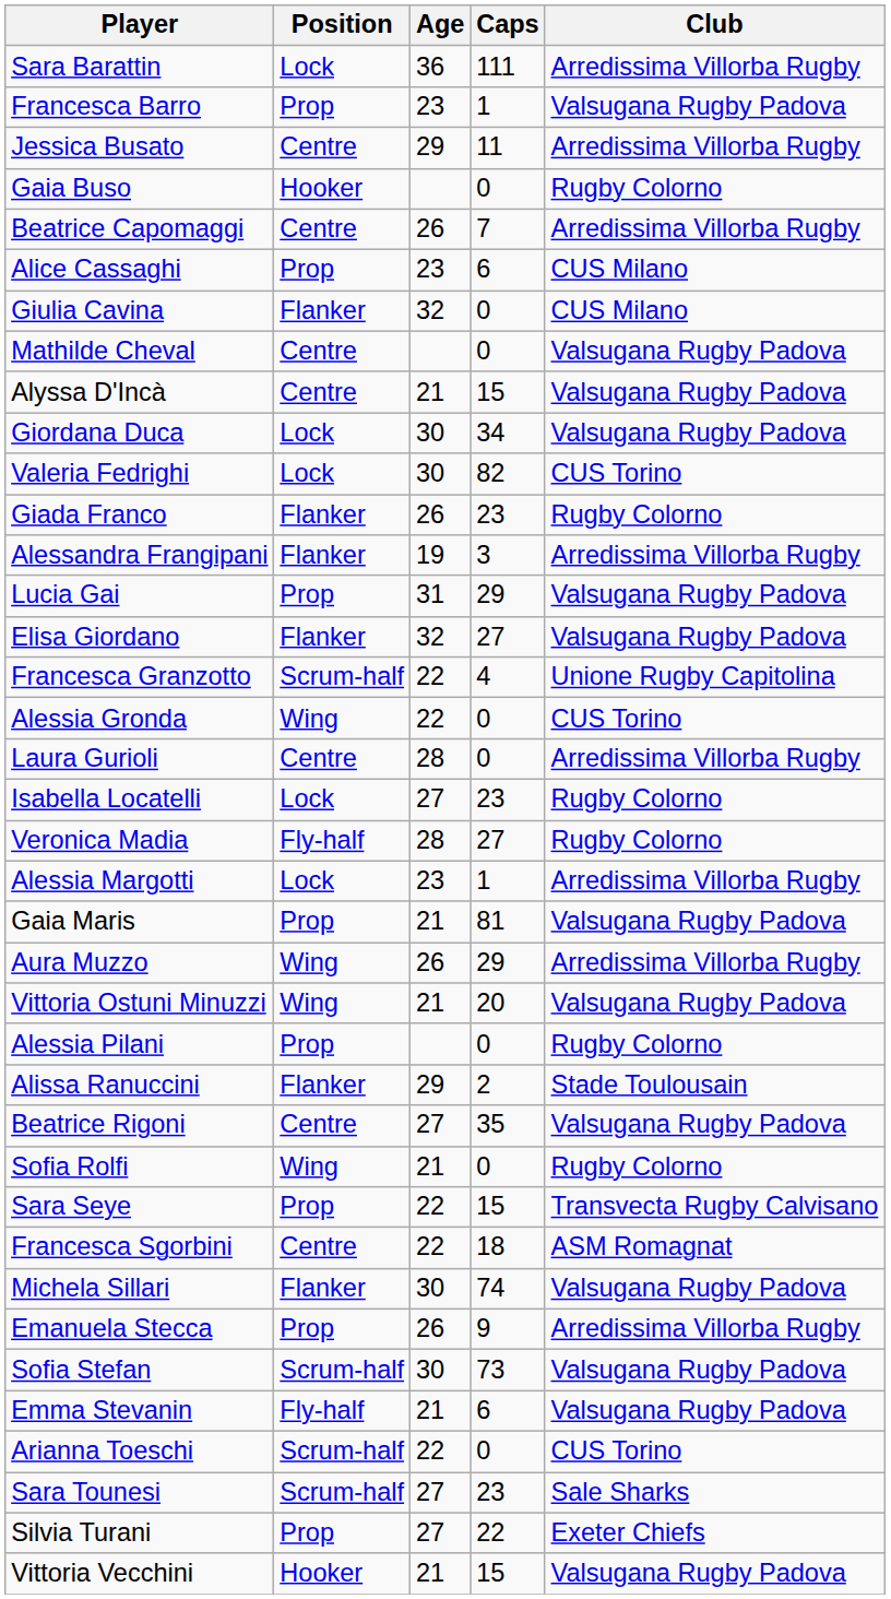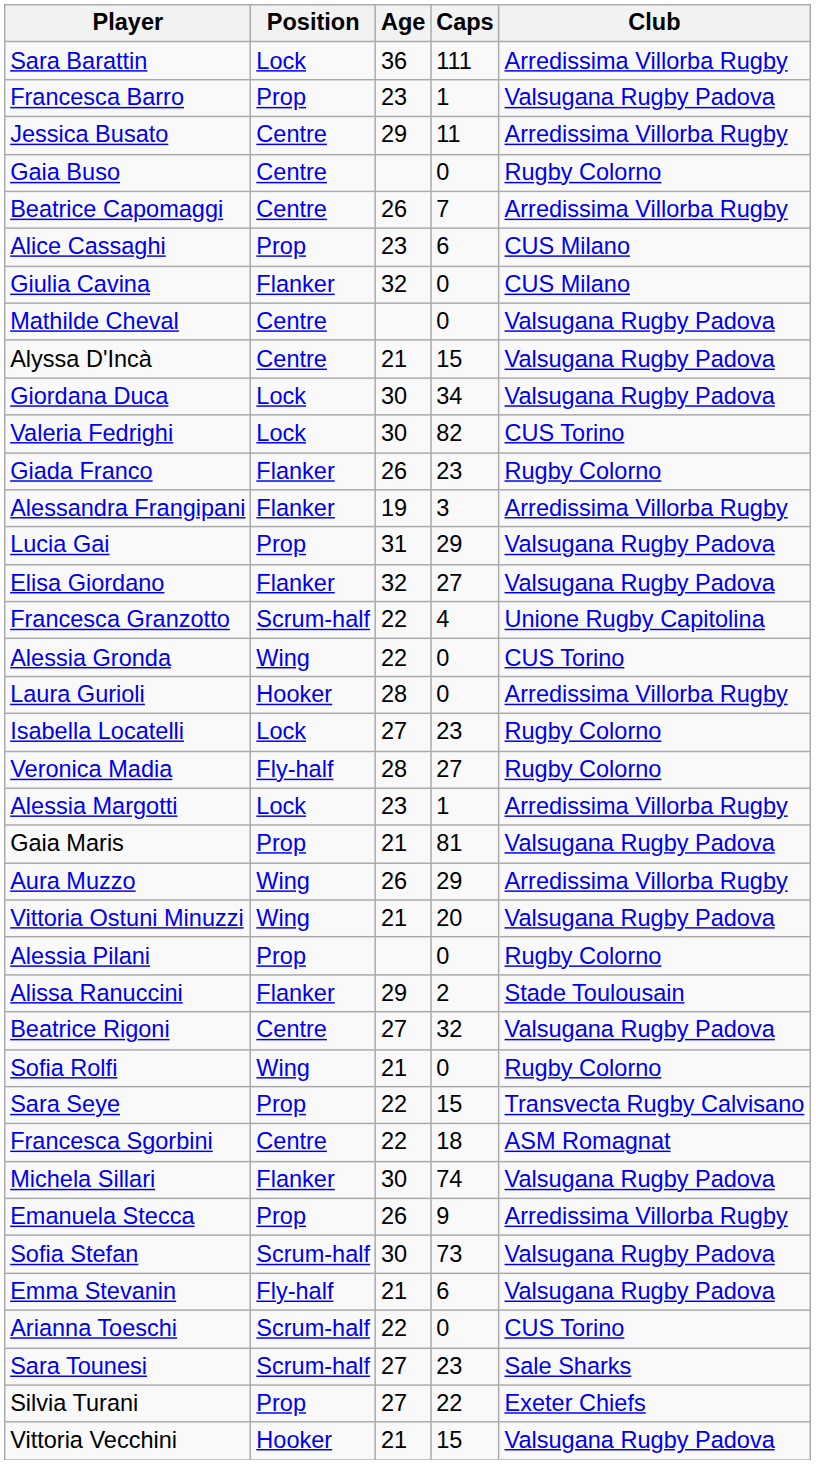Gaia Buso | Position: Hooker -> Centre
Laura Gurioli | Position: Centre -> Hooker
Beatrice Rigoni | Caps: 35 -> 32
